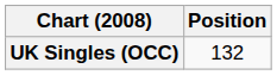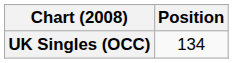UK Singles (OCC) | Position: 132 -> 134
